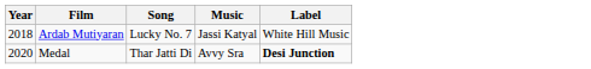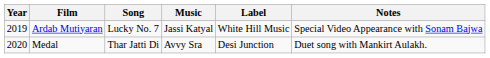+ column: Notes | Special Video Appearance with Sonam Bajwa | Duet song with Mankirt Aulakh.
Ardab Mutiyaran | Year: 2018 -> 2019
Medal | Label: bold -> normal
